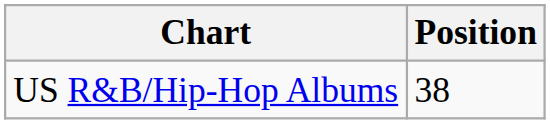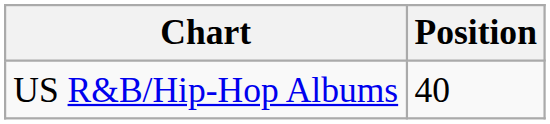US R&B/Hip-Hop Albums | Position: 38 -> 40
